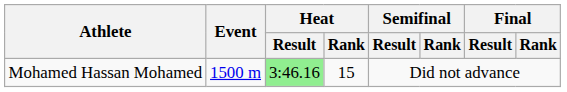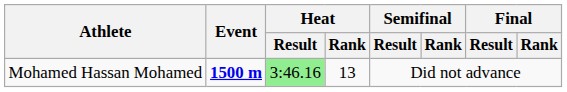Mohamed Hassan Mohamed | Event: normal -> bold
Mohamed Hassan Mohamed | Heat / Rank: 15 -> 13
